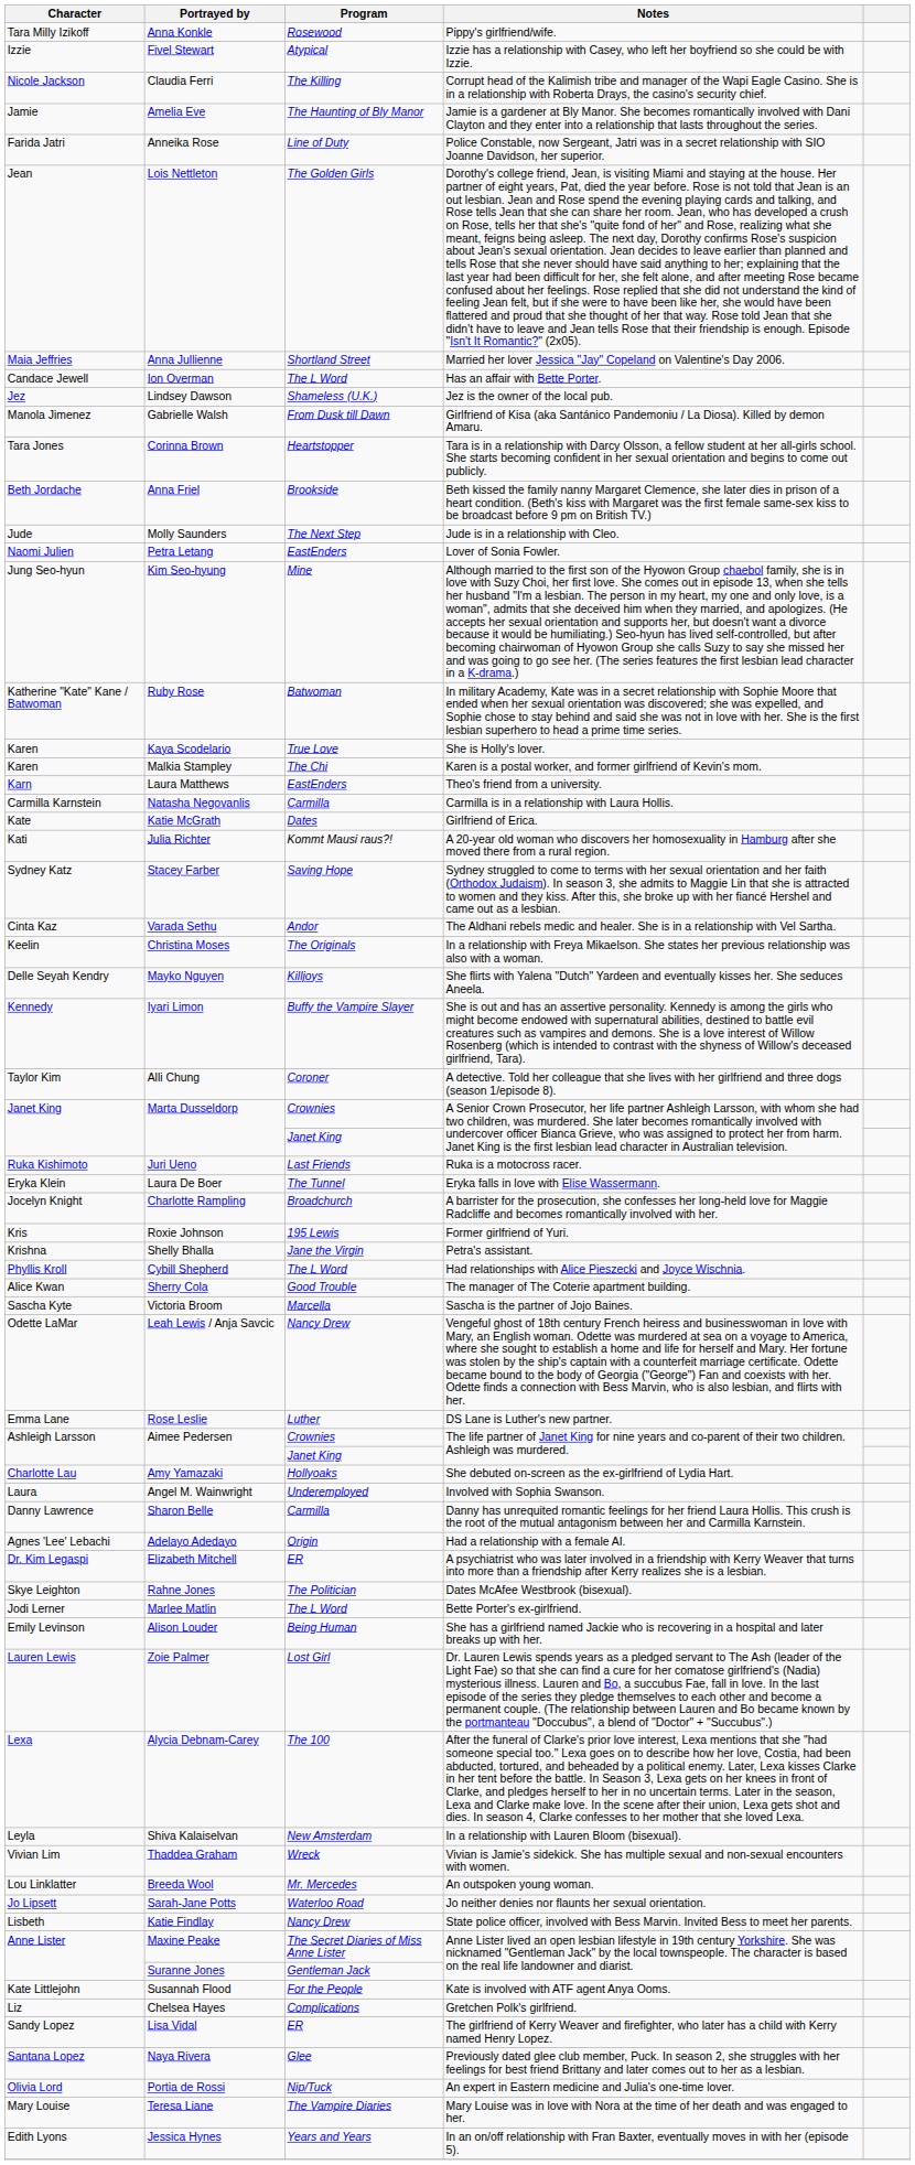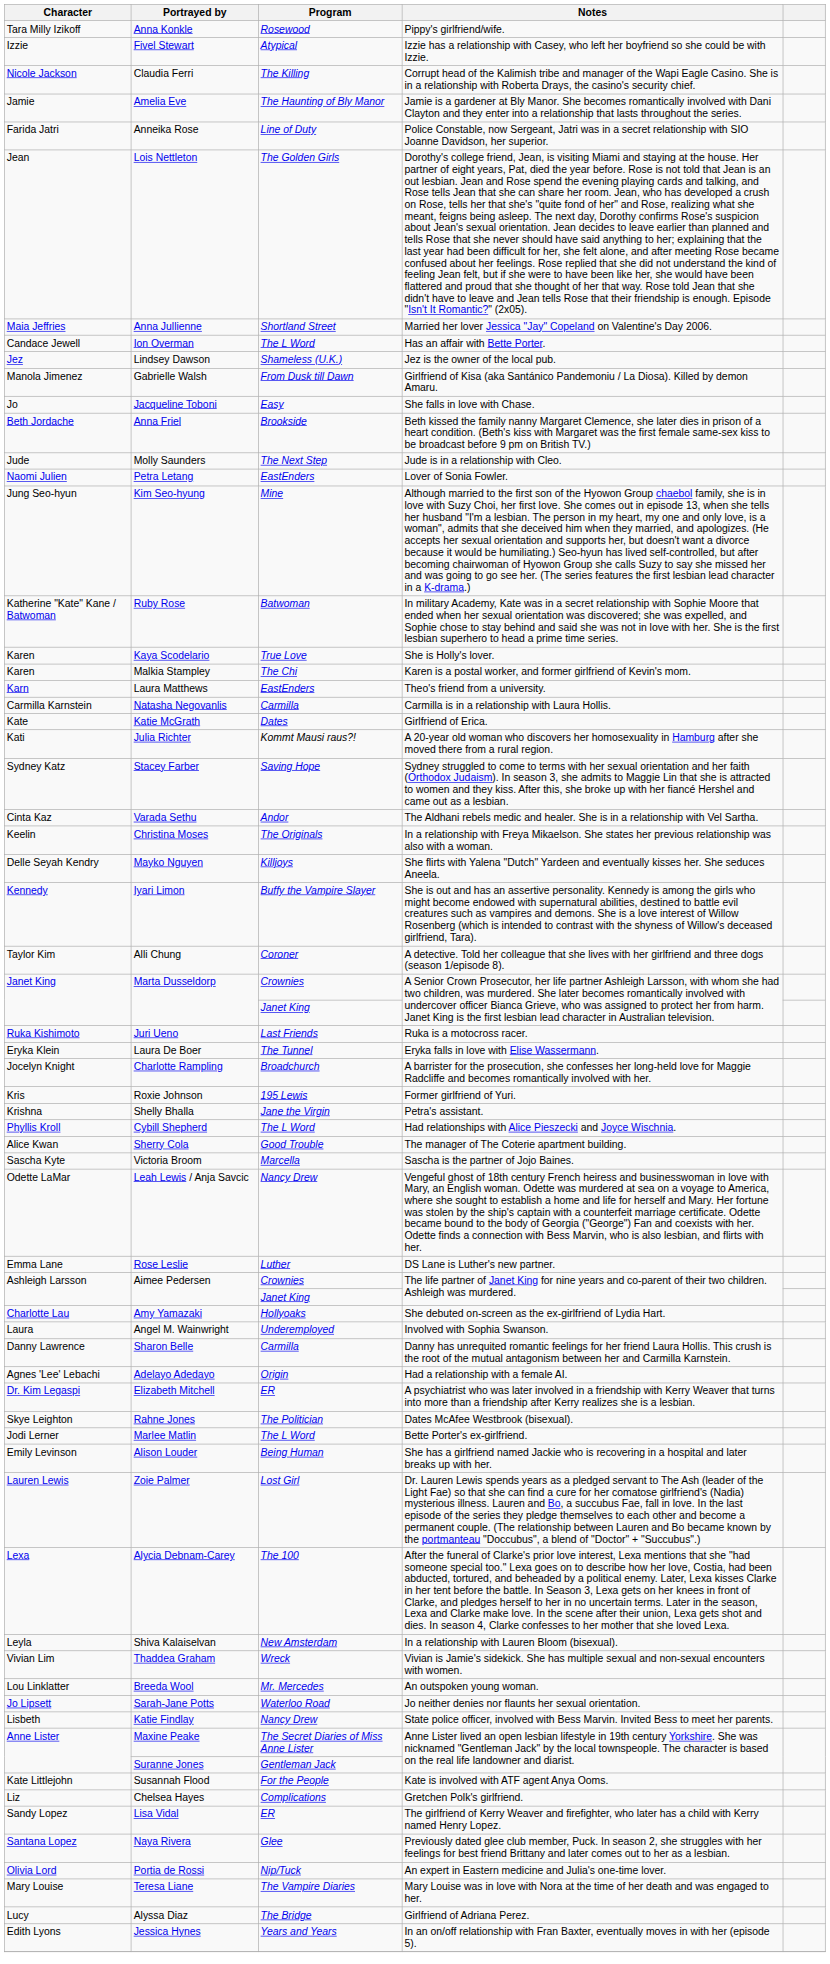+ row: Jo | Jacqueline Toboni | Easy | She falls in love with Chase.
- row: Tara Jones | Corinna Brown | Heartstopper | Tara is in a relationship with Darcy Olsson, a fellow student at her all-girls school. She starts becoming confident in her sexual orientation and begins to come out publicly.
+ row: Lucy | Alyssa Diaz | The Bridge | Girlfriend of Adriana Perez.
